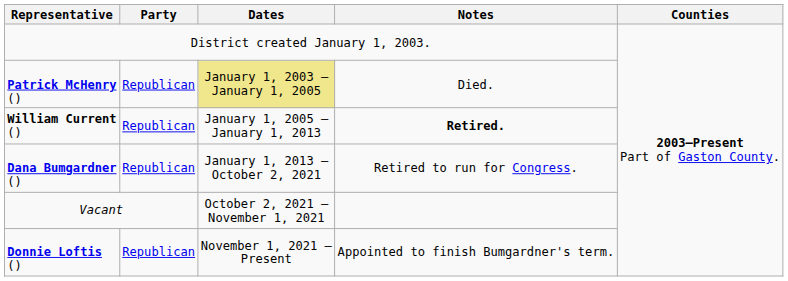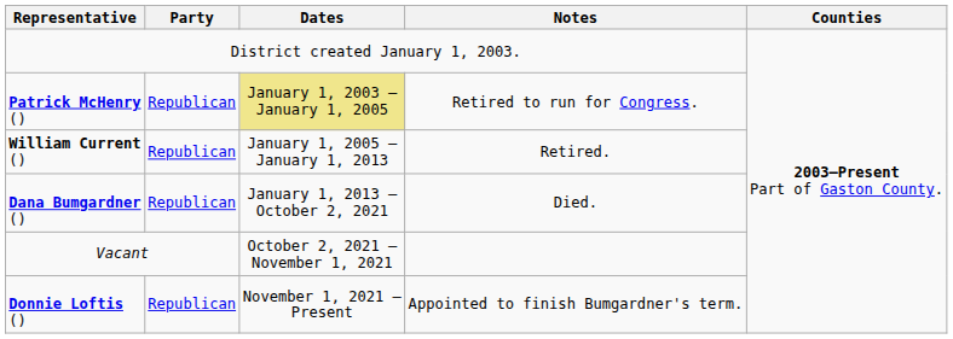Patrick McHenry () | Notes: Died. -> Retired to run for Congress.
William Current () | Notes: bold -> normal
Dana Bumgardner () | Notes: Retired to run for Congress. -> Died.
